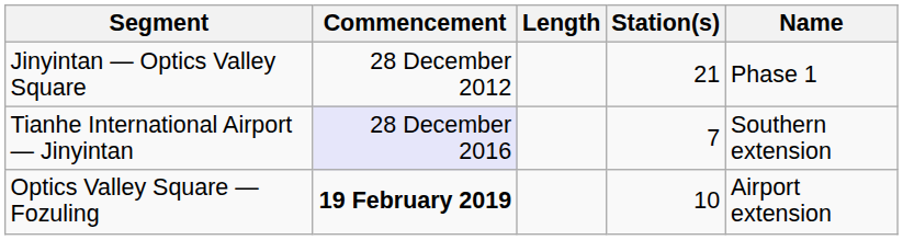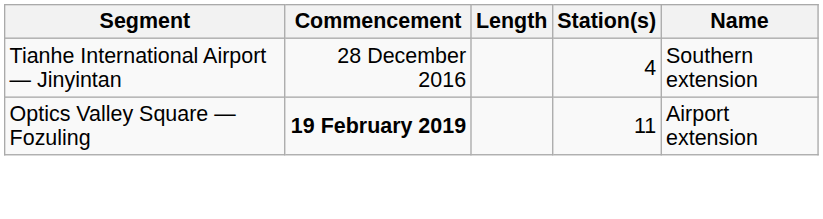- row: Jinyintan — Optics Valley Square | 28 December 2012 | 21 | Phase 1
Tianhe International Airport — Jinyintan | Commencement: lavender background -> no background
Tianhe International Airport — Jinyintan | Station(s): 7 -> 4
Optics Valley Square — Fozuling | Station(s): 10 -> 11
